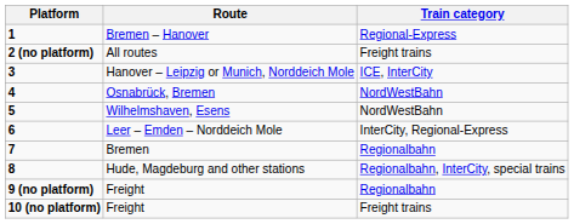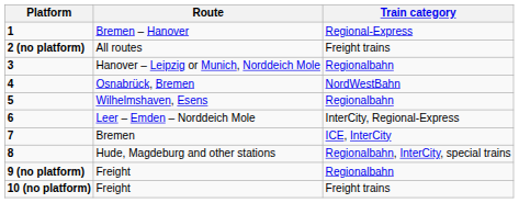Hanover – Leipzig or Munich, Norddeich Mole | Train category: ICE, InterCity -> Regionalbahn
Wilhelmshaven, Esens | Train category: NordWestBahn -> Regionalbahn
Bremen | Train category: Regionalbahn -> ICE, InterCity
